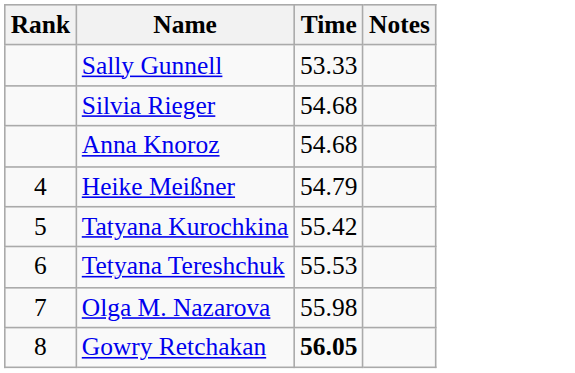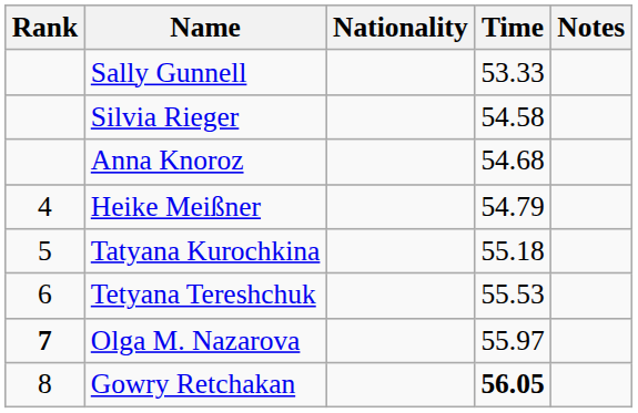+ column: Nationality
Silvia Rieger | Time: 54.68 -> 54.58
Tatyana Kurochkina | Time: 55.42 -> 55.18
Olga M. Nazarova | Rank: normal -> bold
Olga M. Nazarova | Time: 55.98 -> 55.97
